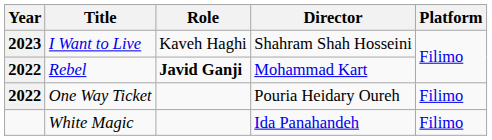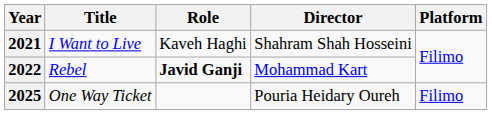I Want to Live | Year: 2023 -> 2021
One Way Ticket | Year: 2022 -> 2025
- row: White Magic | Ida Panahandeh | Filimo
